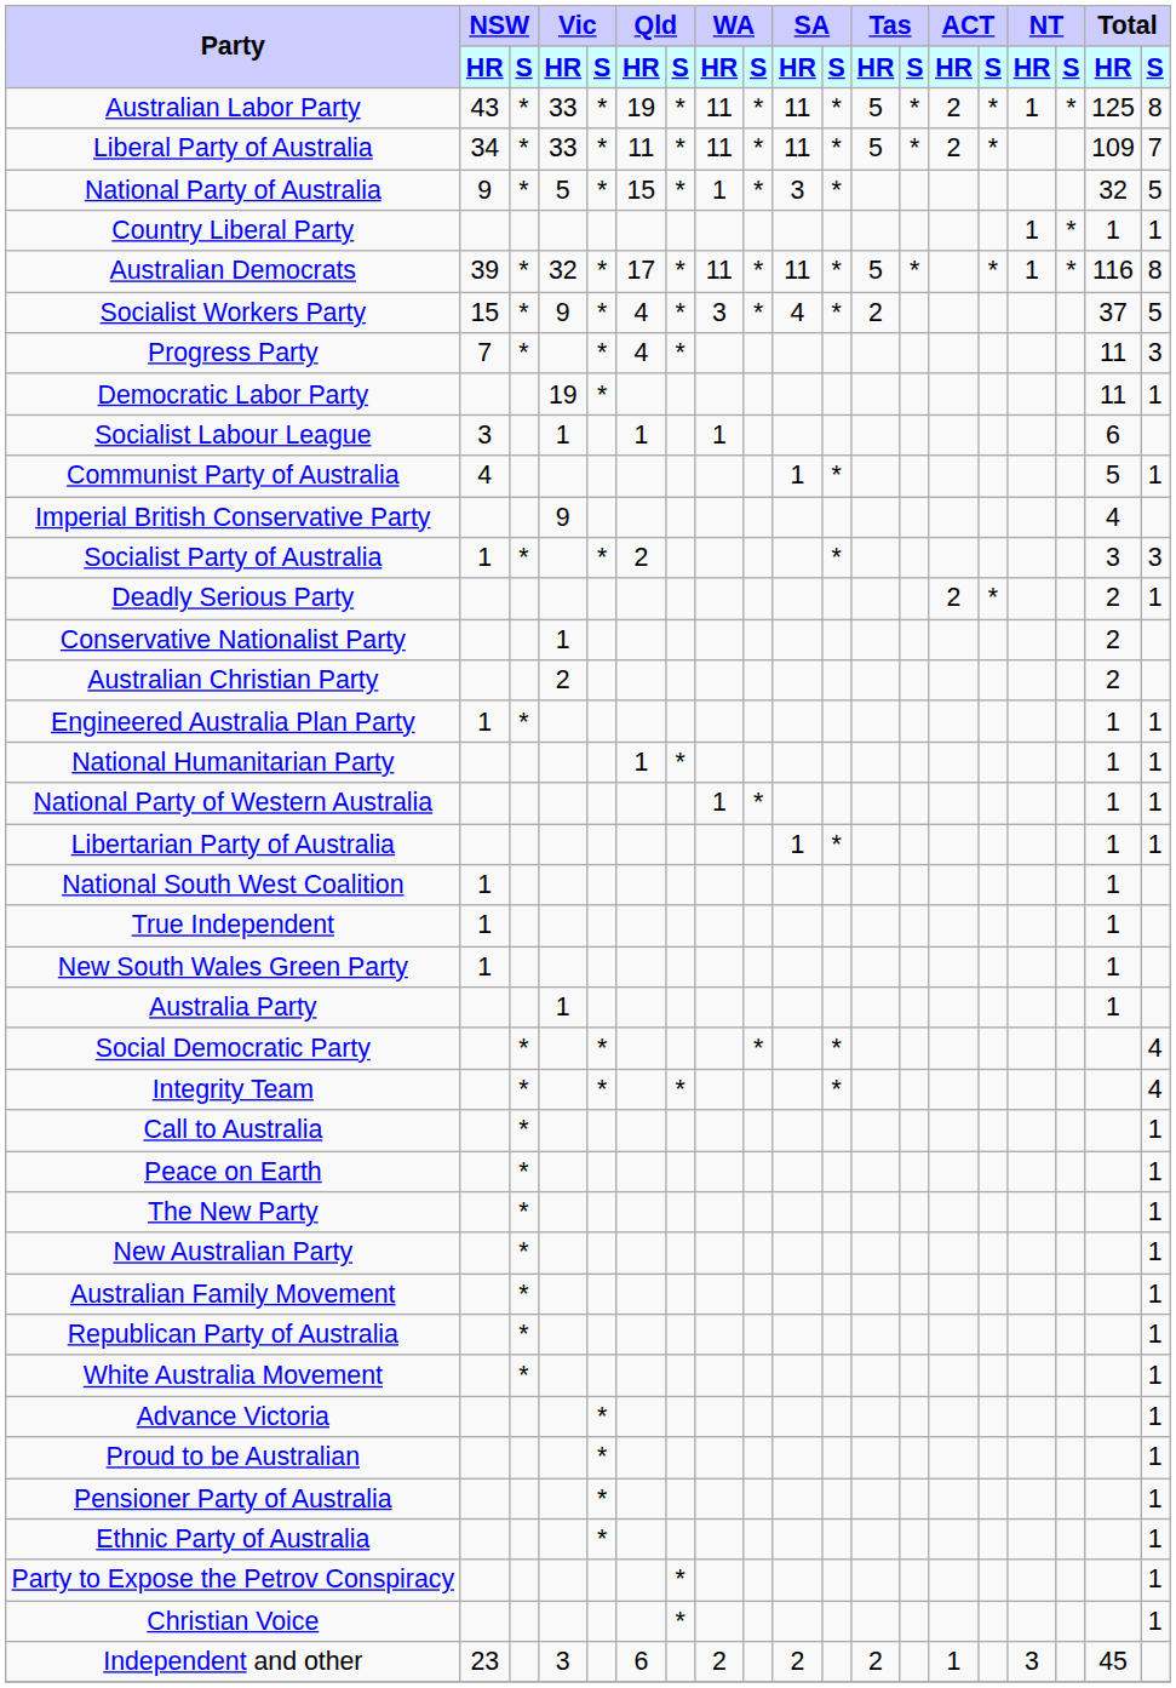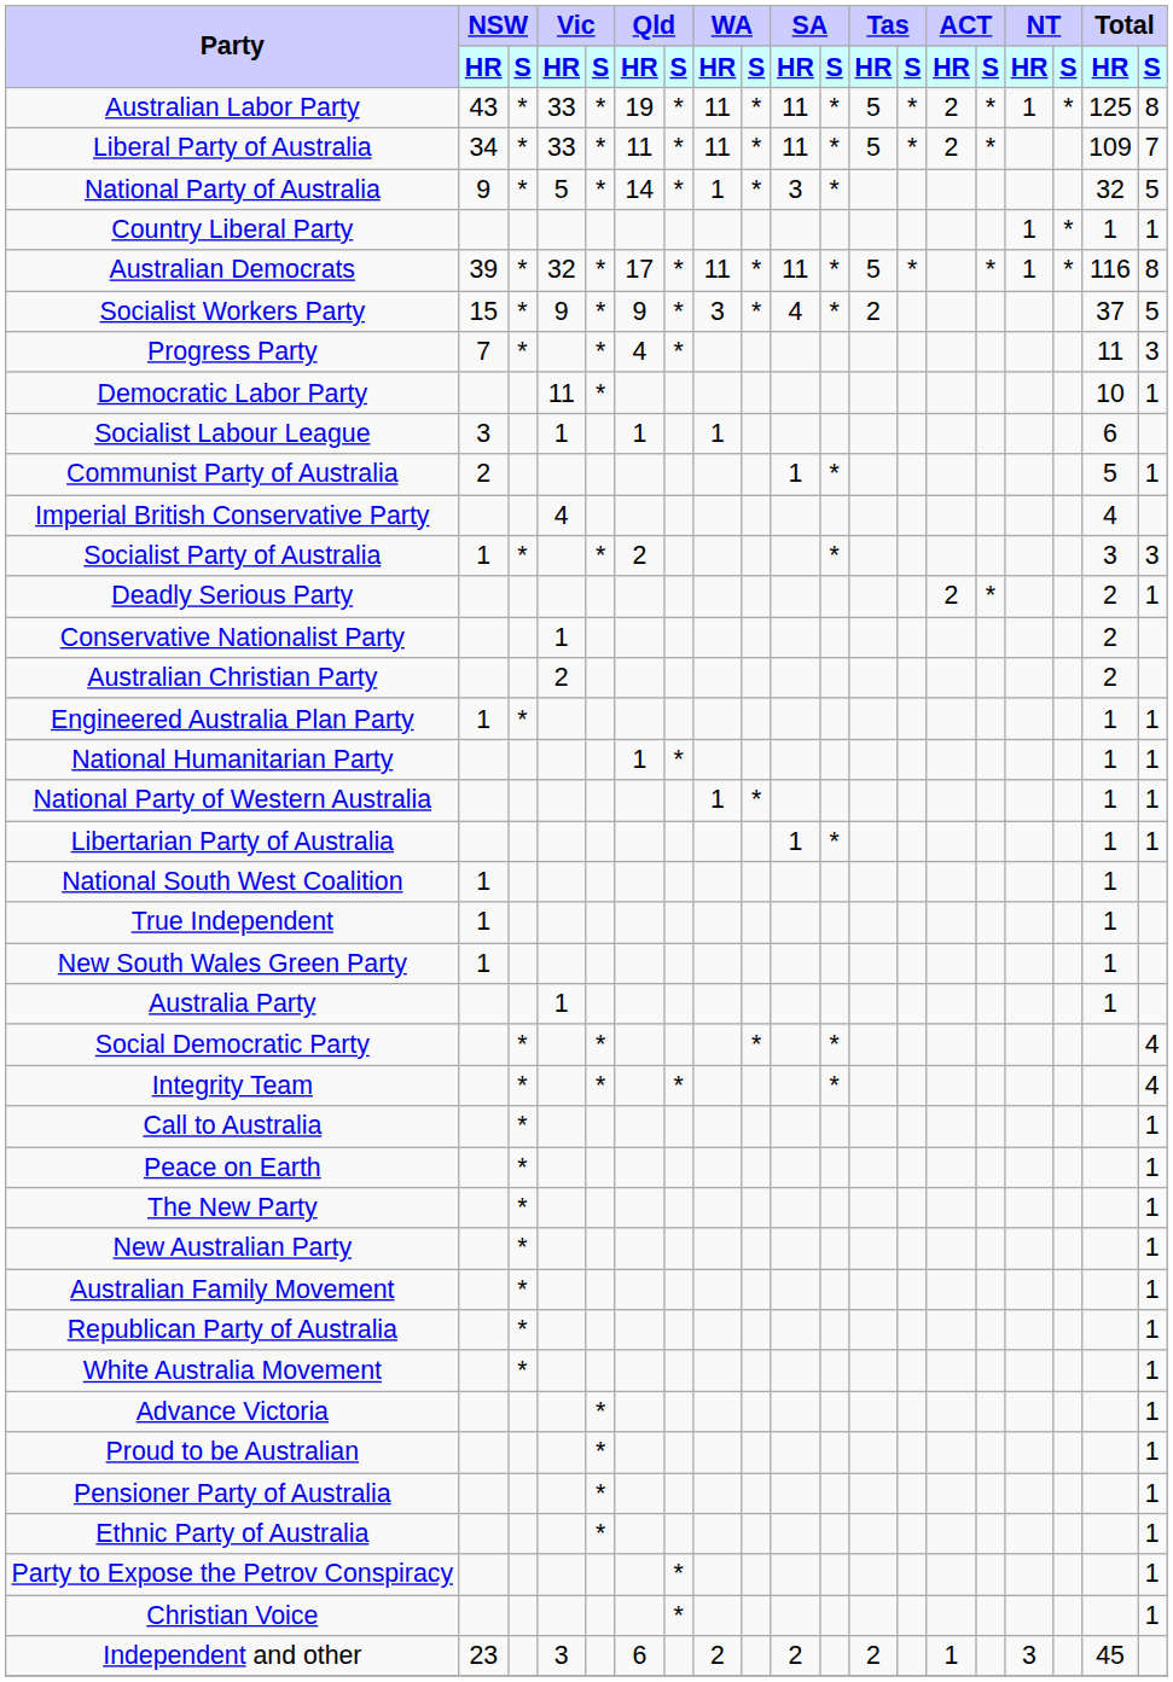National Party of Australia | Qld / HR: 15 -> 14
Socialist Workers Party | Qld / HR: 4 -> 9
Democratic Labor Party | Vic / HR: 19 -> 11
Democratic Labor Party | Total / HR: 11 -> 10
Communist Party of Australia | NSW / HR: 4 -> 2
Imperial British Conservative Party | Vic / HR: 9 -> 4
